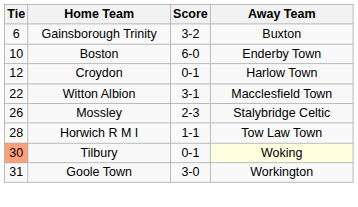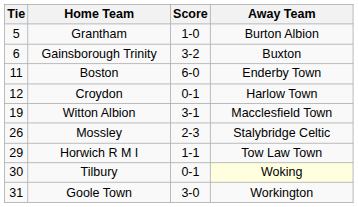+ row: 5 | Grantham | 1-0 | Burton Albion
Boston | Tie: 10 -> 11
Witton Albion | Tie: 22 -> 19
Horwich R M I | Tie: 28 -> 29
Tilbury | Tie: lightsalmon background -> no background
